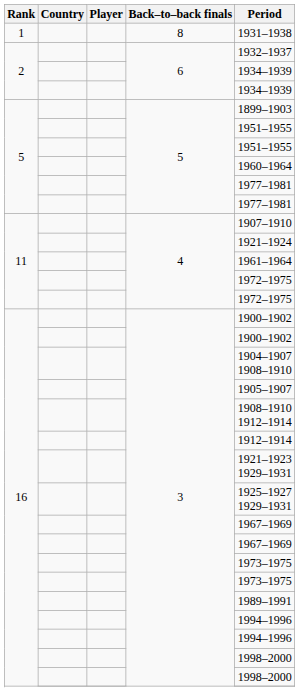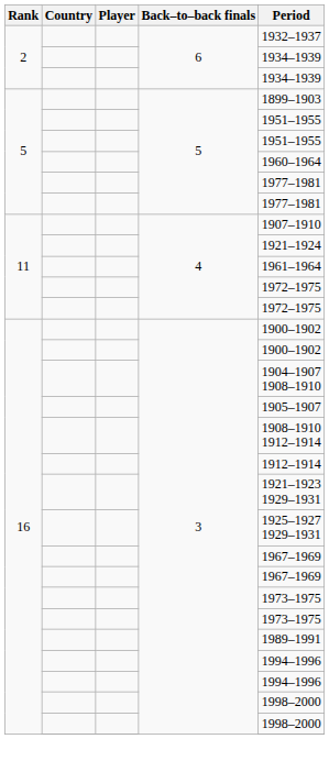- row: 1 | 8 | 1931–1938
